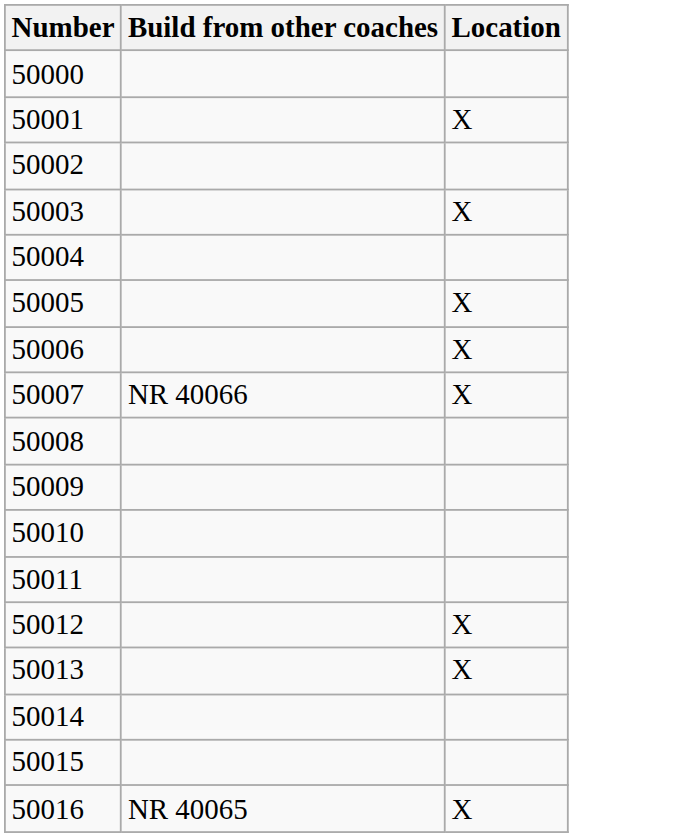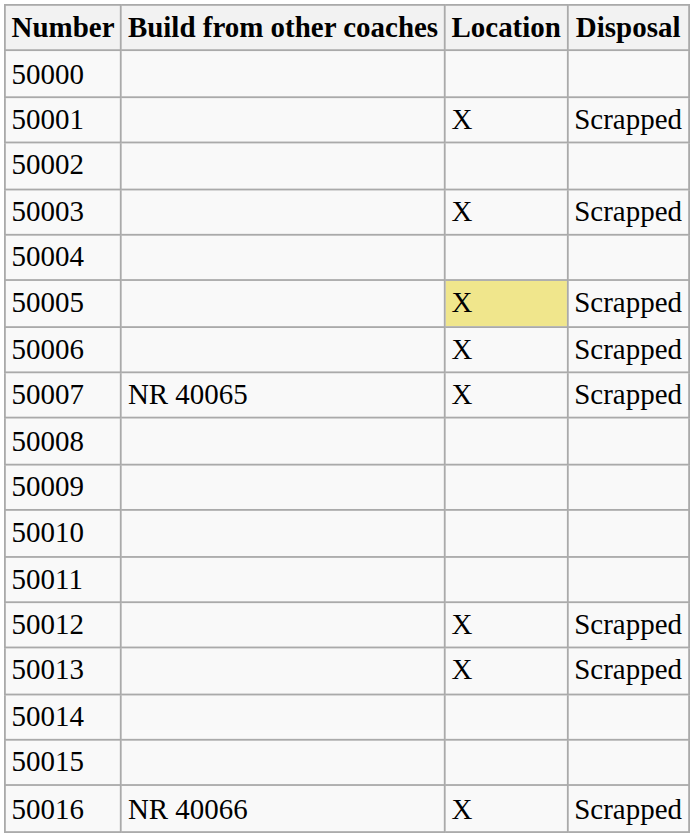+ column: Disposal | Scrapped | Scrapped | Scrapped | Scrapped | Scrapped | Scrapped | Scrapped | Scrapped
50005 | Location: no background -> khaki background
50007 | Build from other coaches: NR 40066 -> NR 40065
50016 | Build from other coaches: NR 40065 -> NR 40066
